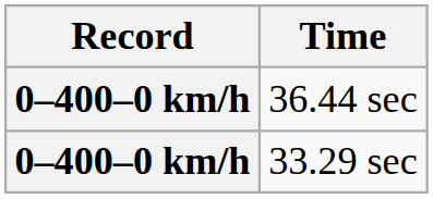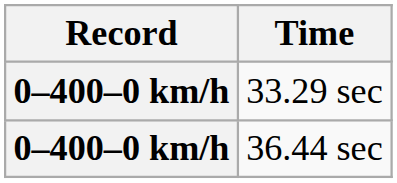rows swapped: 36.44 sec <-> 33.29 sec
